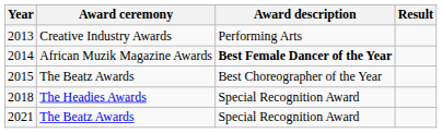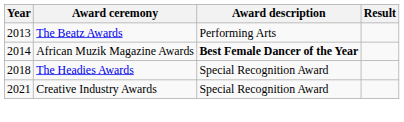2013 | Award ceremony: Creative Industry Awards -> The Beatz Awards
- row: 2015 | The Beatz Awards | Best Choreographer of the Year
2021 | Award ceremony: The Beatz Awards -> Creative Industry Awards
